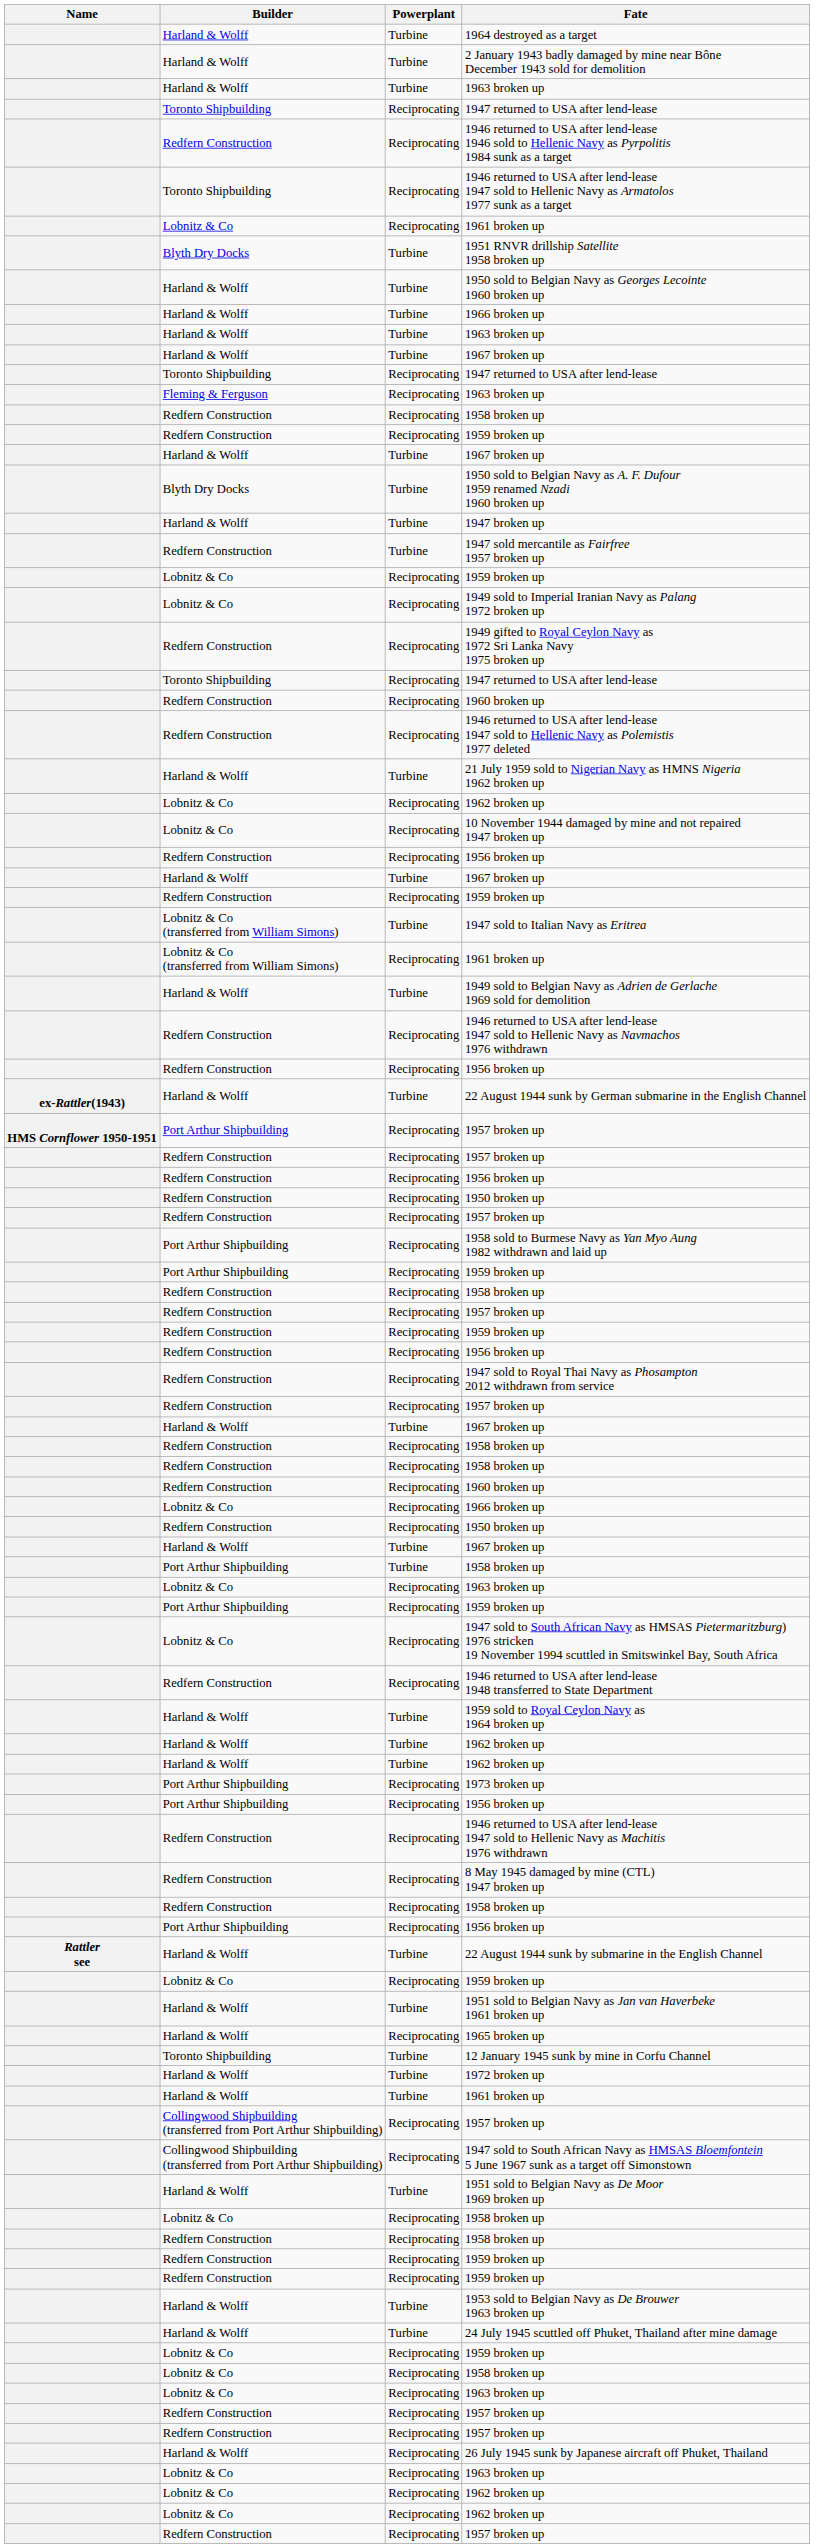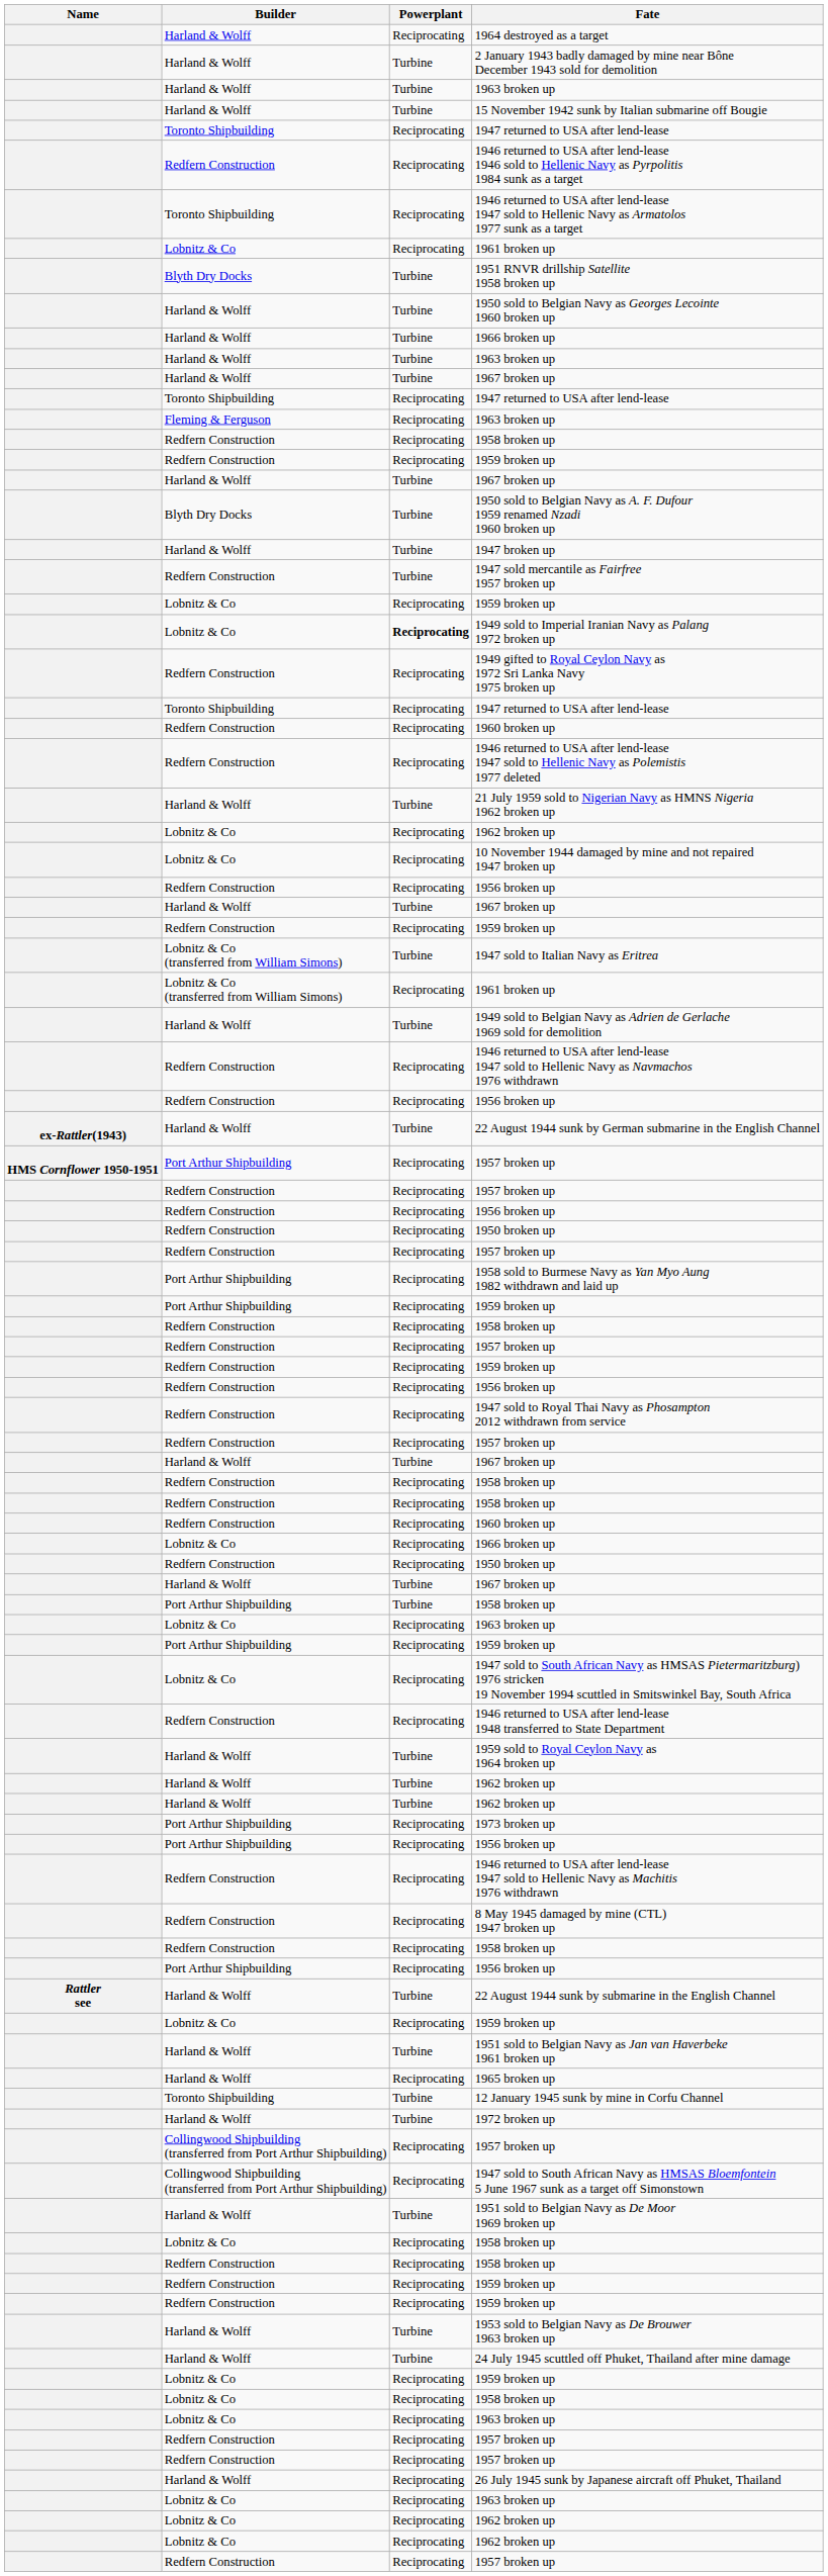1964 destroyed as a target | Powerplant: Turbine -> Reciprocating
+ row: Harland & Wolff | Turbine | 15 November 1942 sunk by Italian submarine off Bougie
1949 sold to Imperial Iranian Navy as Palang 1972 broken up | Powerplant: normal -> bold
- row: Harland & Wolff | Turbine | 1961 broken up
